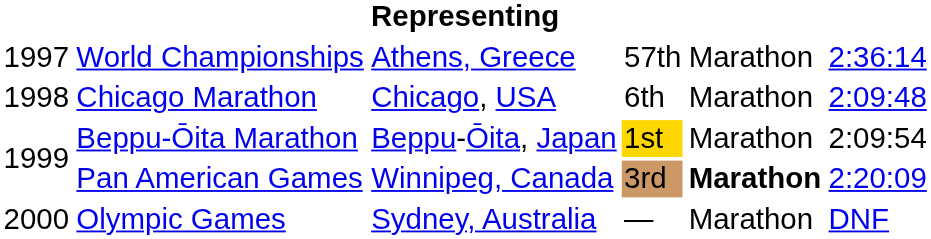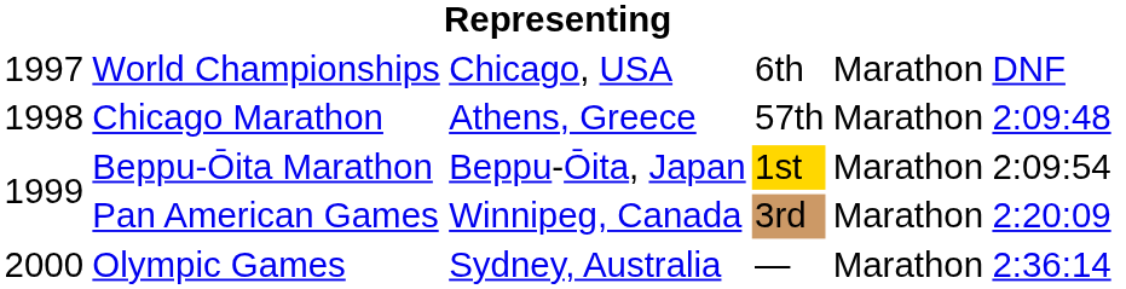World Championships | column 3: Athens, Greece -> Chicago, USA
World Championships | column 4: 57th -> 6th
World Championships | column 6: 2:36:14 -> DNF
Chicago Marathon | column 3: Chicago, USA -> Athens, Greece
Chicago Marathon | column 4: 6th -> 57th
Pan American Games | column 5: bold -> normal
Olympic Games | column 6: DNF -> 2:36:14
